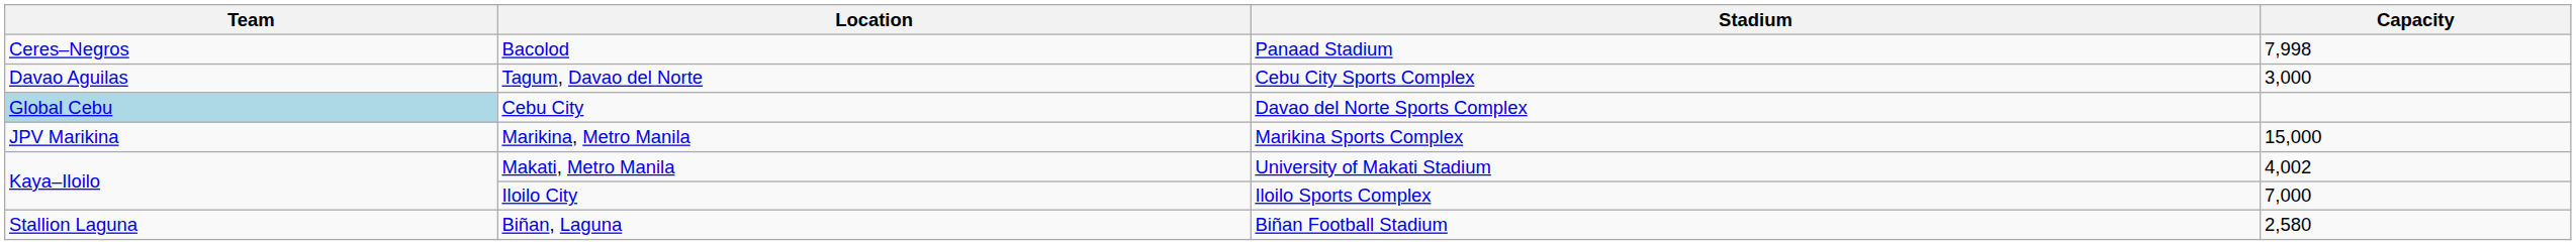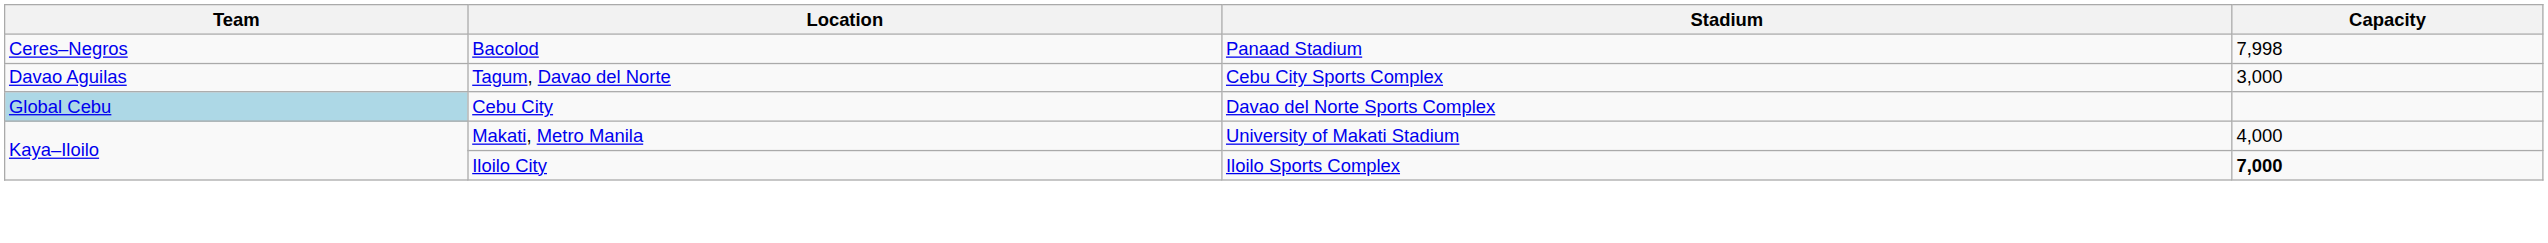- row: JPV Marikina | Marikina, Metro Manila | Marikina Sports Complex | 15,000
Makati, Metro Manila | Capacity: 4,002 -> 4,000
Iloilo City | Capacity: normal -> bold
- row: Stallion Laguna | Biñan, Laguna | Biñan Football Stadium | 2,580
